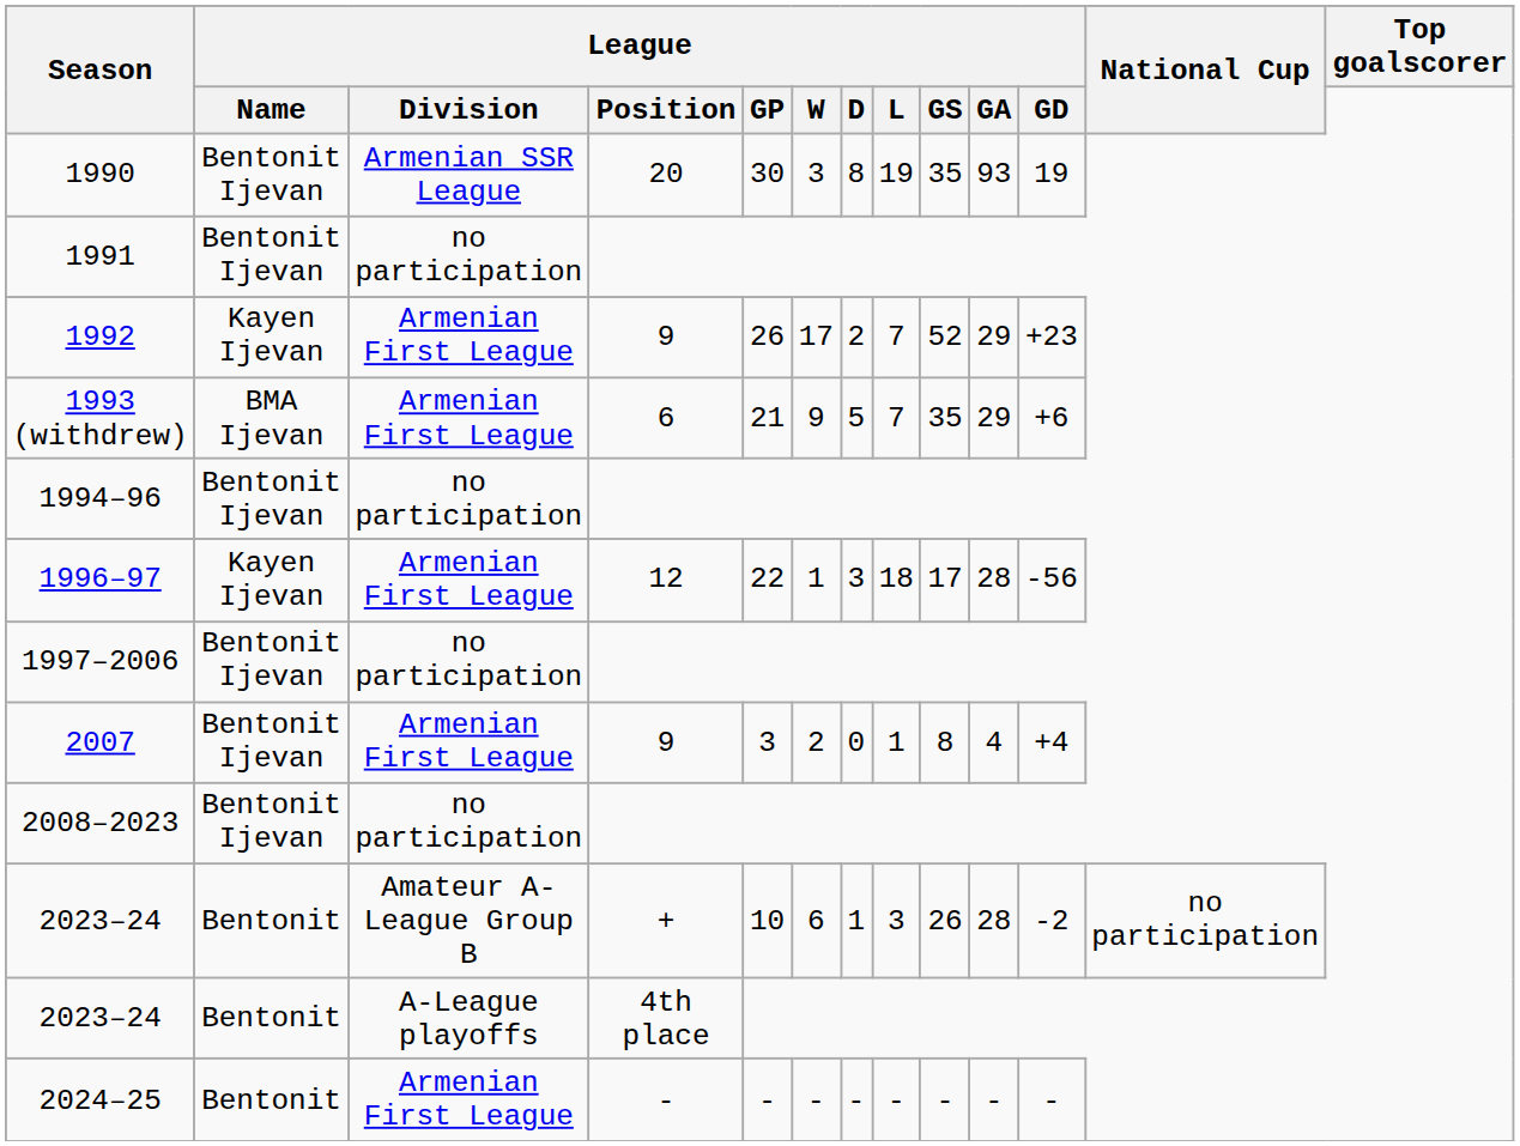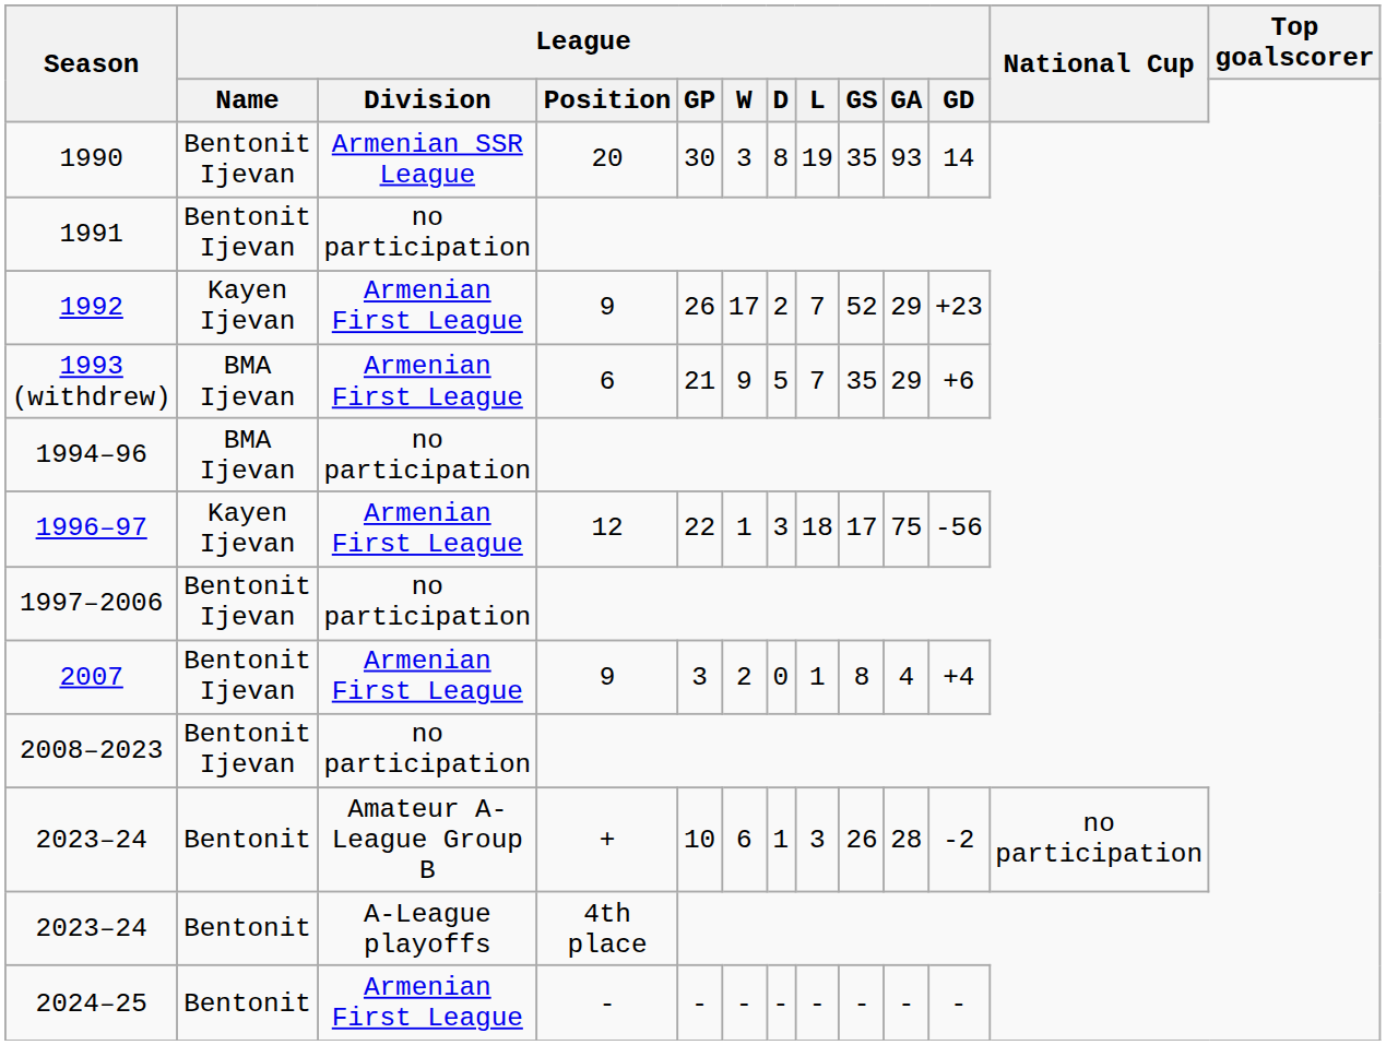1990 | League / GD: 19 -> 14
1994–96 | League / Name: Bentonit Ijevan -> BMA Ijevan
1996–97 | League / GA: 28 -> 75
